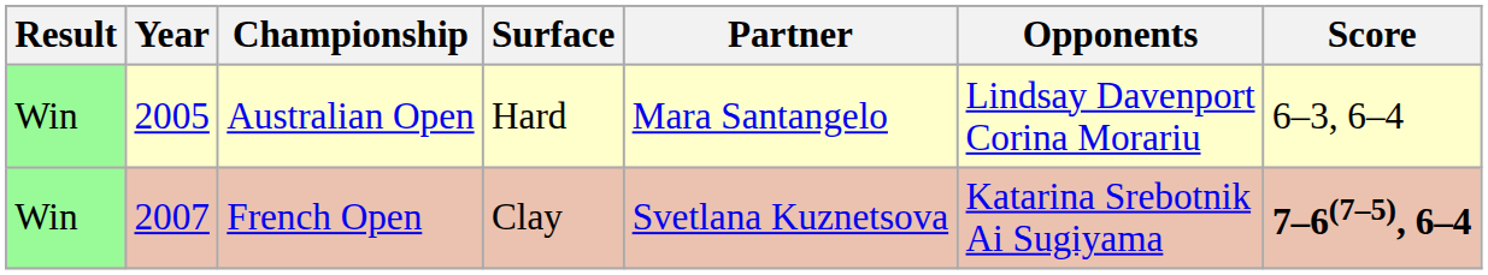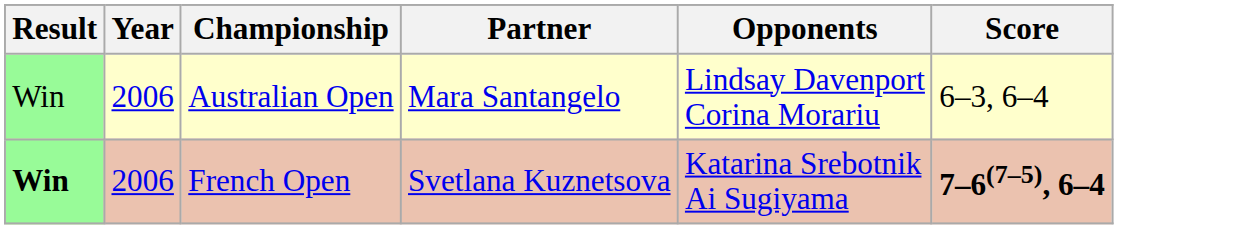- column: Surface | Hard | Clay
Australian Open | Year: 2005 -> 2006
French Open | Result: normal -> bold
French Open | Year: 2007 -> 2006
